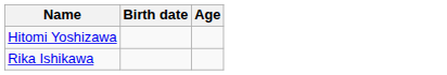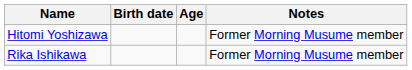+ column: Notes | Former Morning Musume member | Former Morning Musume member
